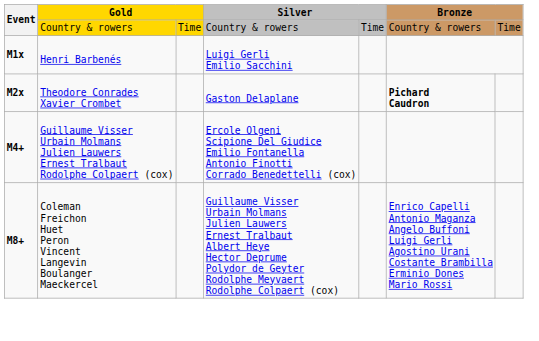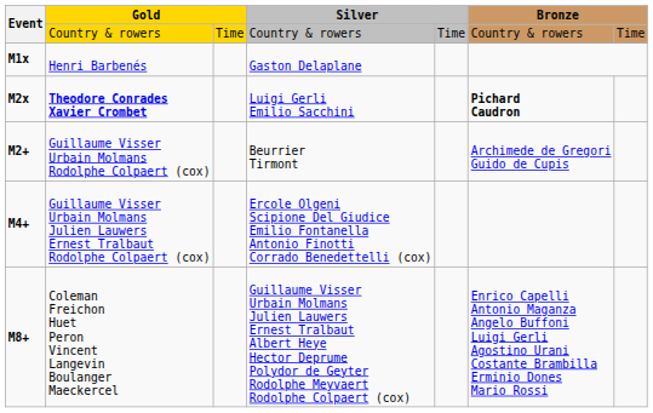M1x | column 4: Luigi Gerli Emilio Sacchini -> Gaston Delaplane
M2x | column 2: normal -> bold
M2x | column 4: Gaston Delaplane -> Luigi Gerli Emilio Sacchini
+ row: M2+ | Guillaume Visser Urbain Molmans Rodolphe Colpaert (cox) | Beurrier Tirmont | Archimede de Gregori Guido de Cupis
